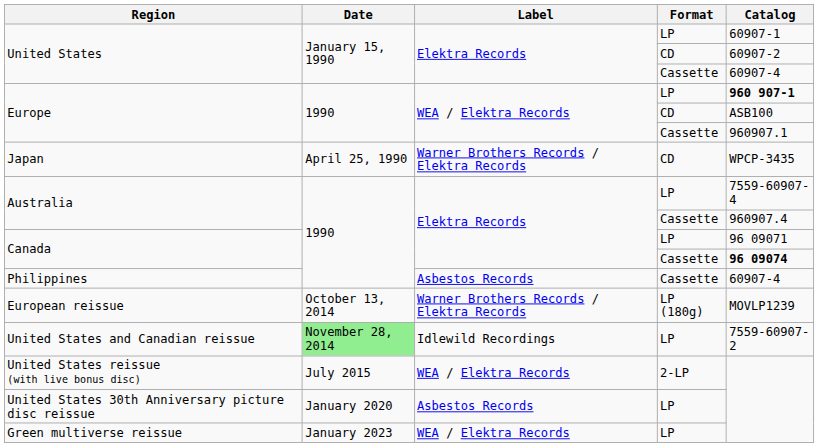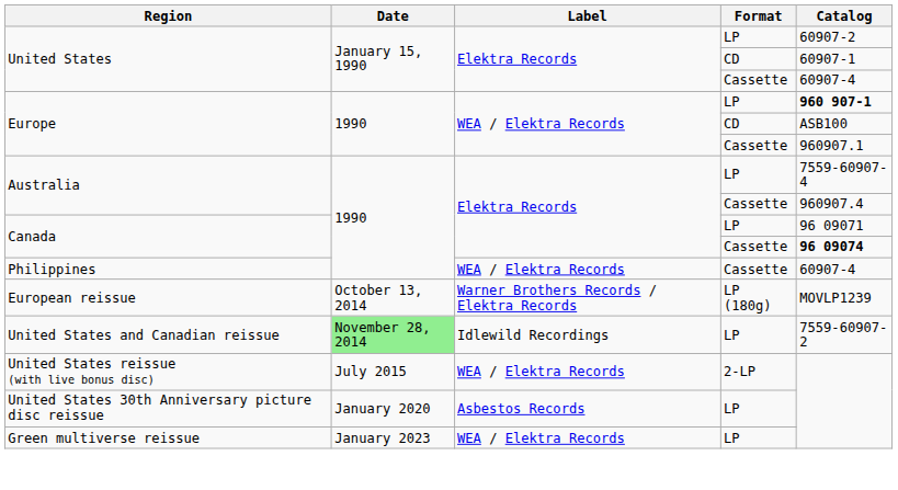United States / LP | Catalog: 60907-1 -> 60907-2
United States / CD | Catalog: 60907-2 -> 60907-1
- row: Japan | April 25, 1990 | Warner Brothers Records / Elektra Records | CD | WPCP-3435
Philippines | Label: Asbestos Records -> WEA / Elektra Records
